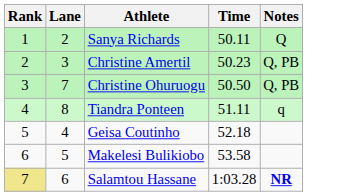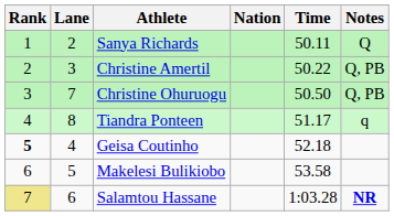+ column: Nation
Christine Amertil | Time: 50.23 -> 50.22
Tiandra Ponteen | Time: 51.11 -> 51.17
Geisa Coutinho | Rank: normal -> bold
